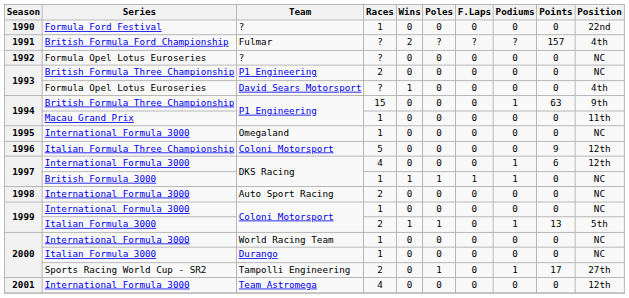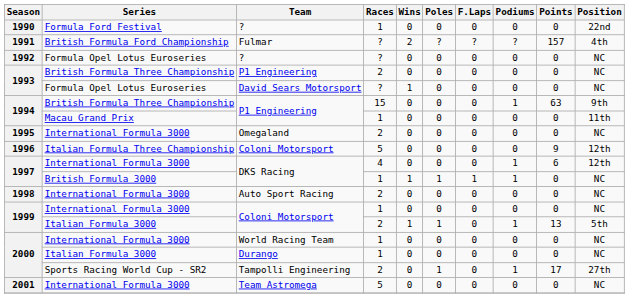1993 / Formula Opel Lotus Euroseries | Position: 4th -> NC
1995 | Races: 1 -> 2
2001 | Races: 4 -> 5
2001 | Position: 12th -> NC
